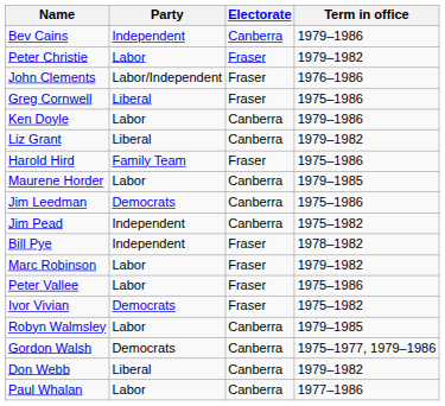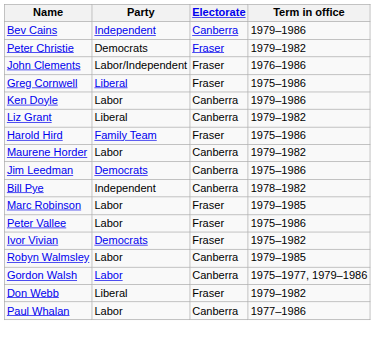Peter Christie | Party: Labor -> Democrats
Maurene Horder | Term in office: 1979–1985 -> 1979–1982
- row: Jim Pead | Independent | Canberra | 1975–1982
Bill Pye | Electorate: Fraser -> Canberra
Marc Robinson | Term in office: 1979–1982 -> 1979–1985
Gordon Walsh | Party: Democrats -> Labor
Don Webb | Electorate: Canberra -> Fraser
